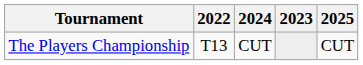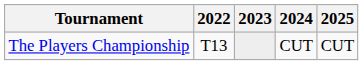columns swapped: 2023 <-> 2024
